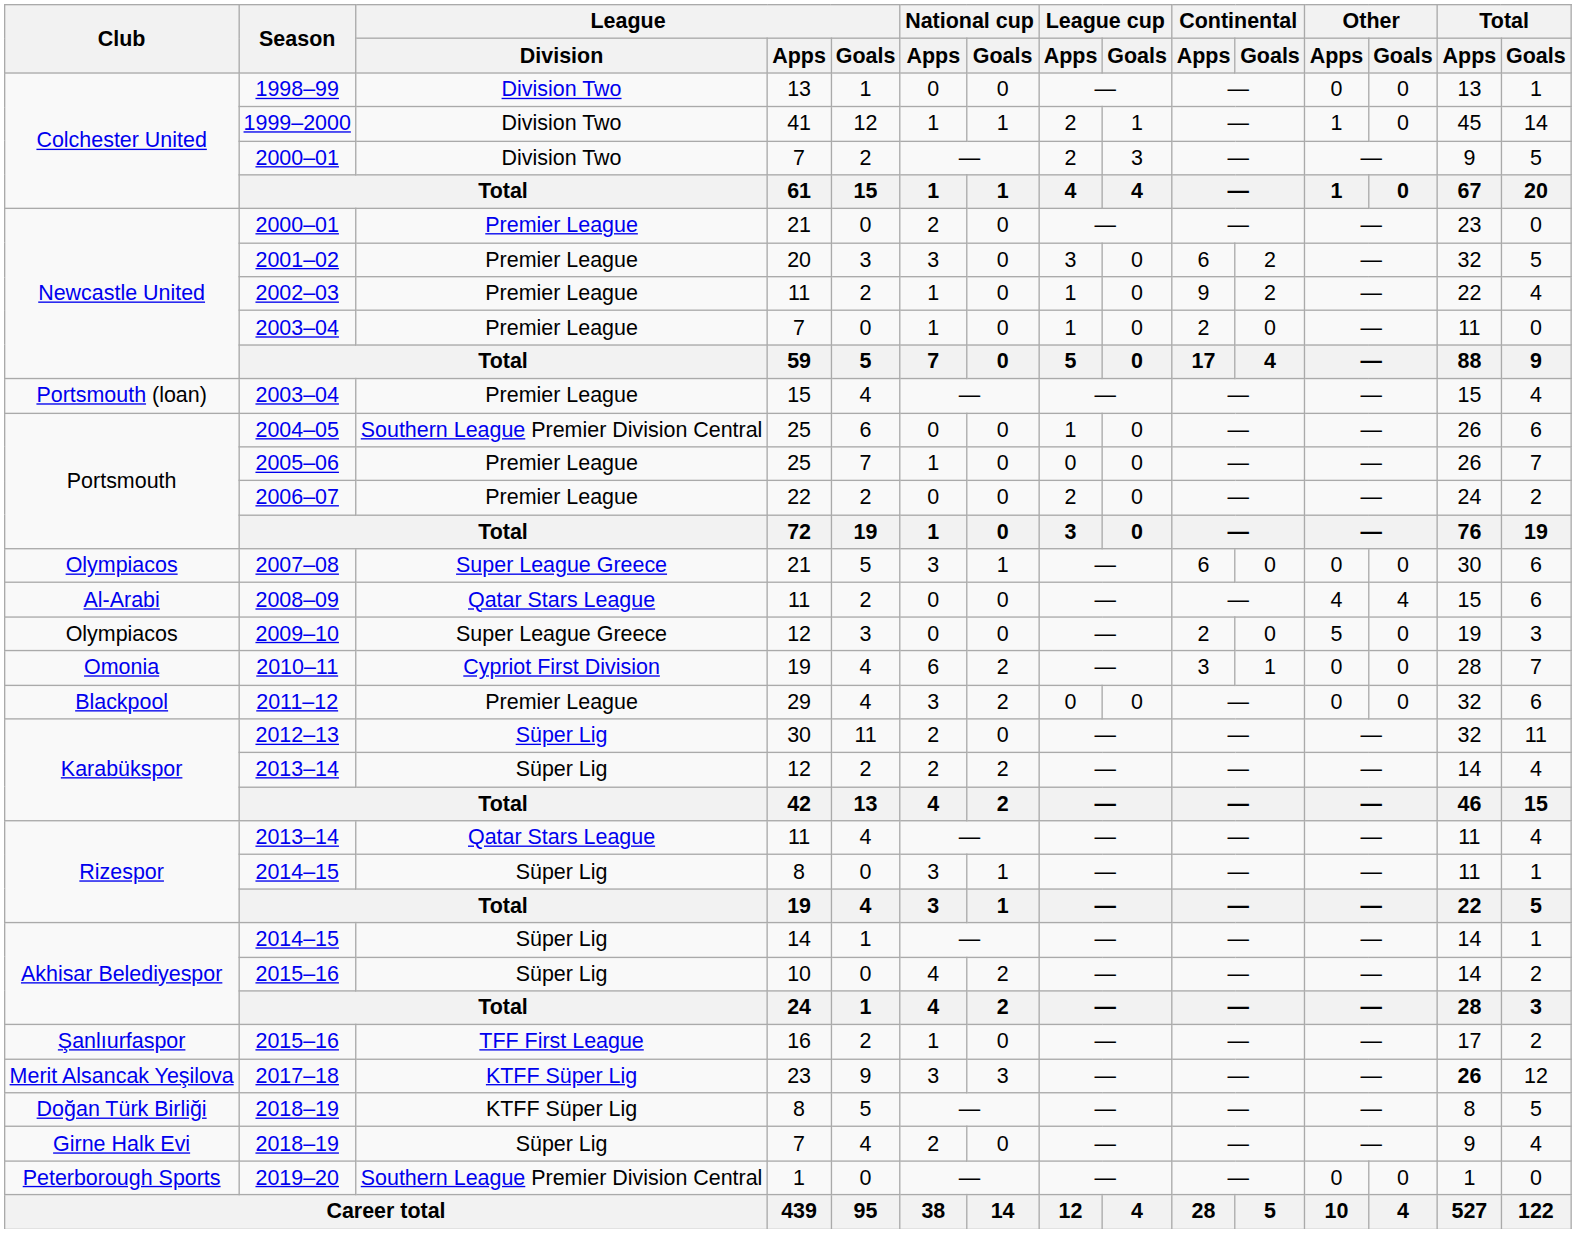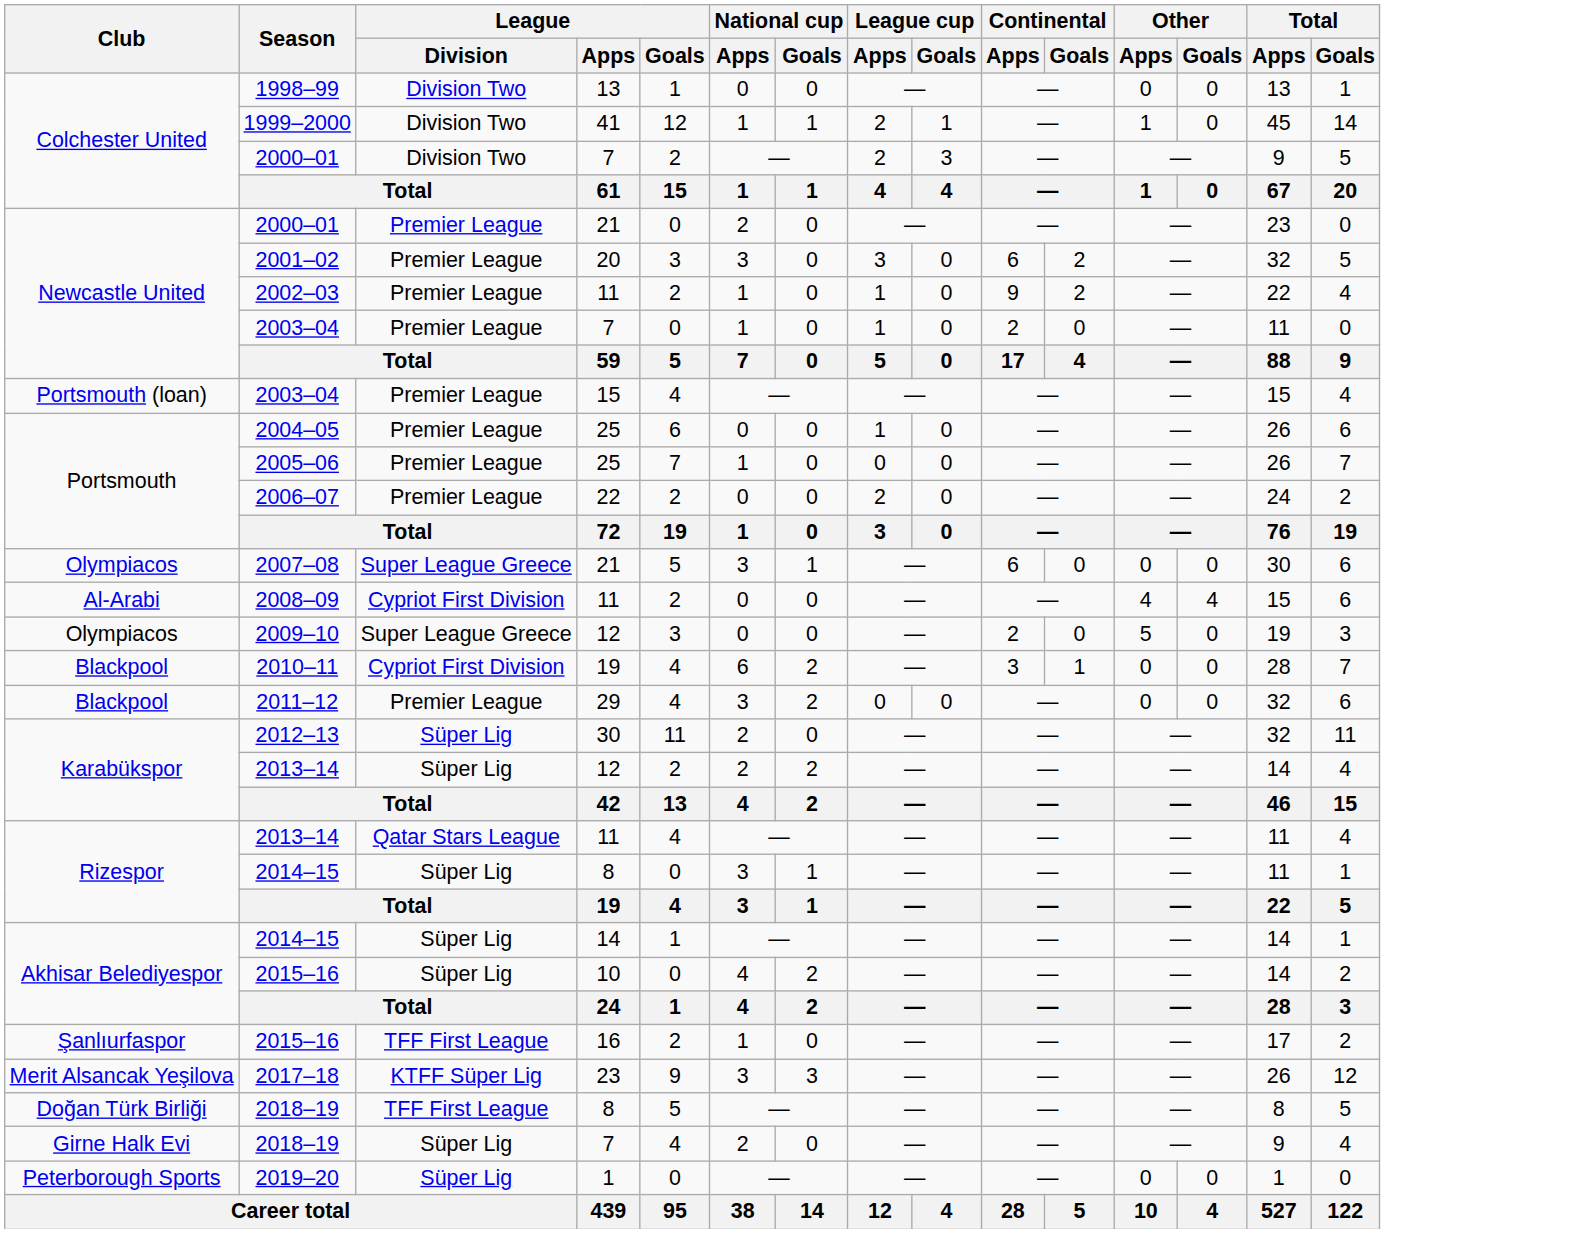2004–05 | League / Division: Southern League Premier Division Central -> Premier League
2008–09 | League / Division: Qatar Stars League -> Cypriot First Division
2010–11 | Club: Omonia -> Blackpool
2017–18 | Total / Apps: bold -> normal
2018–19 / 8 | League / Division: KTFF Süper Lig -> TFF First League
2019–20 | League / Division: Southern League Premier Division Central -> Süper Lig
